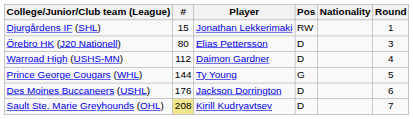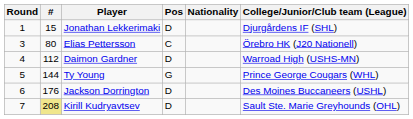columns swapped: Round <-> College/Junior/Club team (League)
Jonathan Lekkerimaki | Pos: RW -> D
Elias Pettersson | Pos: D -> C
